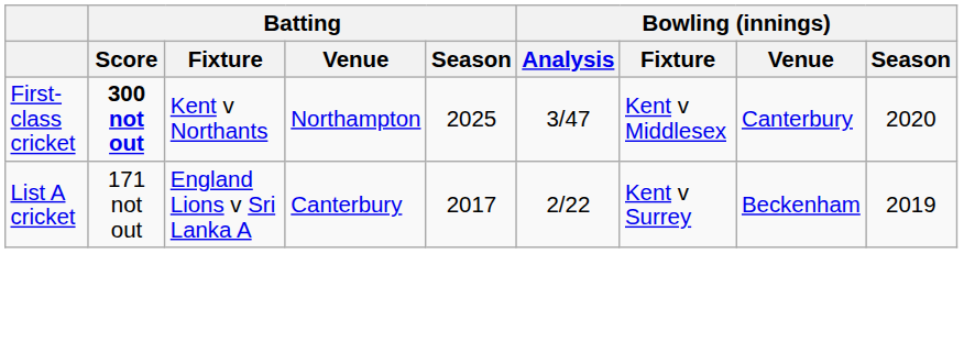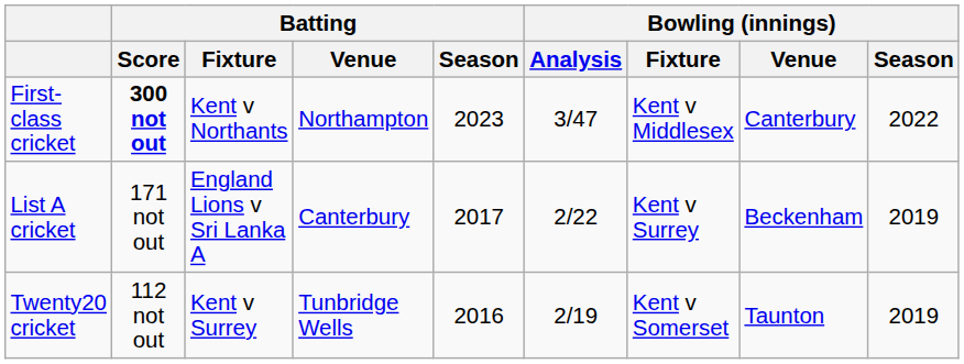First-class cricket | Batting / Season: 2025 -> 2023
First-class cricket | Bowling (innings) / Season: 2020 -> 2022
+ row: Twenty20 cricket | 112 not out | Kent v Surrey | Tunbridge Wells | 2016 | 2/19 | Kent v Somerset | Taunton | 2019
